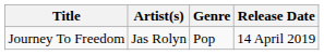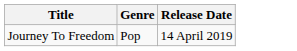- column: Artist(s) | Jas Rolyn
